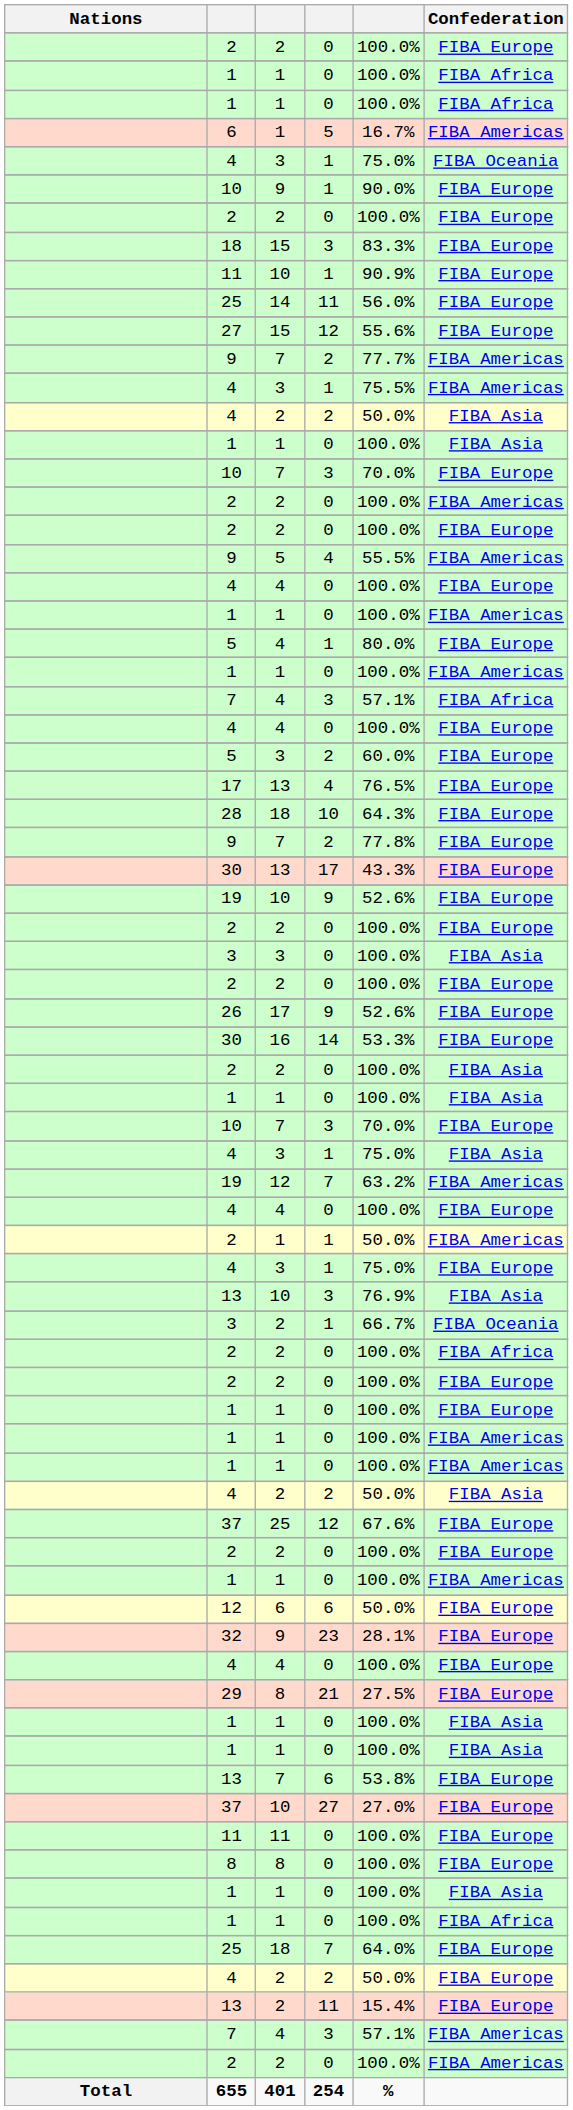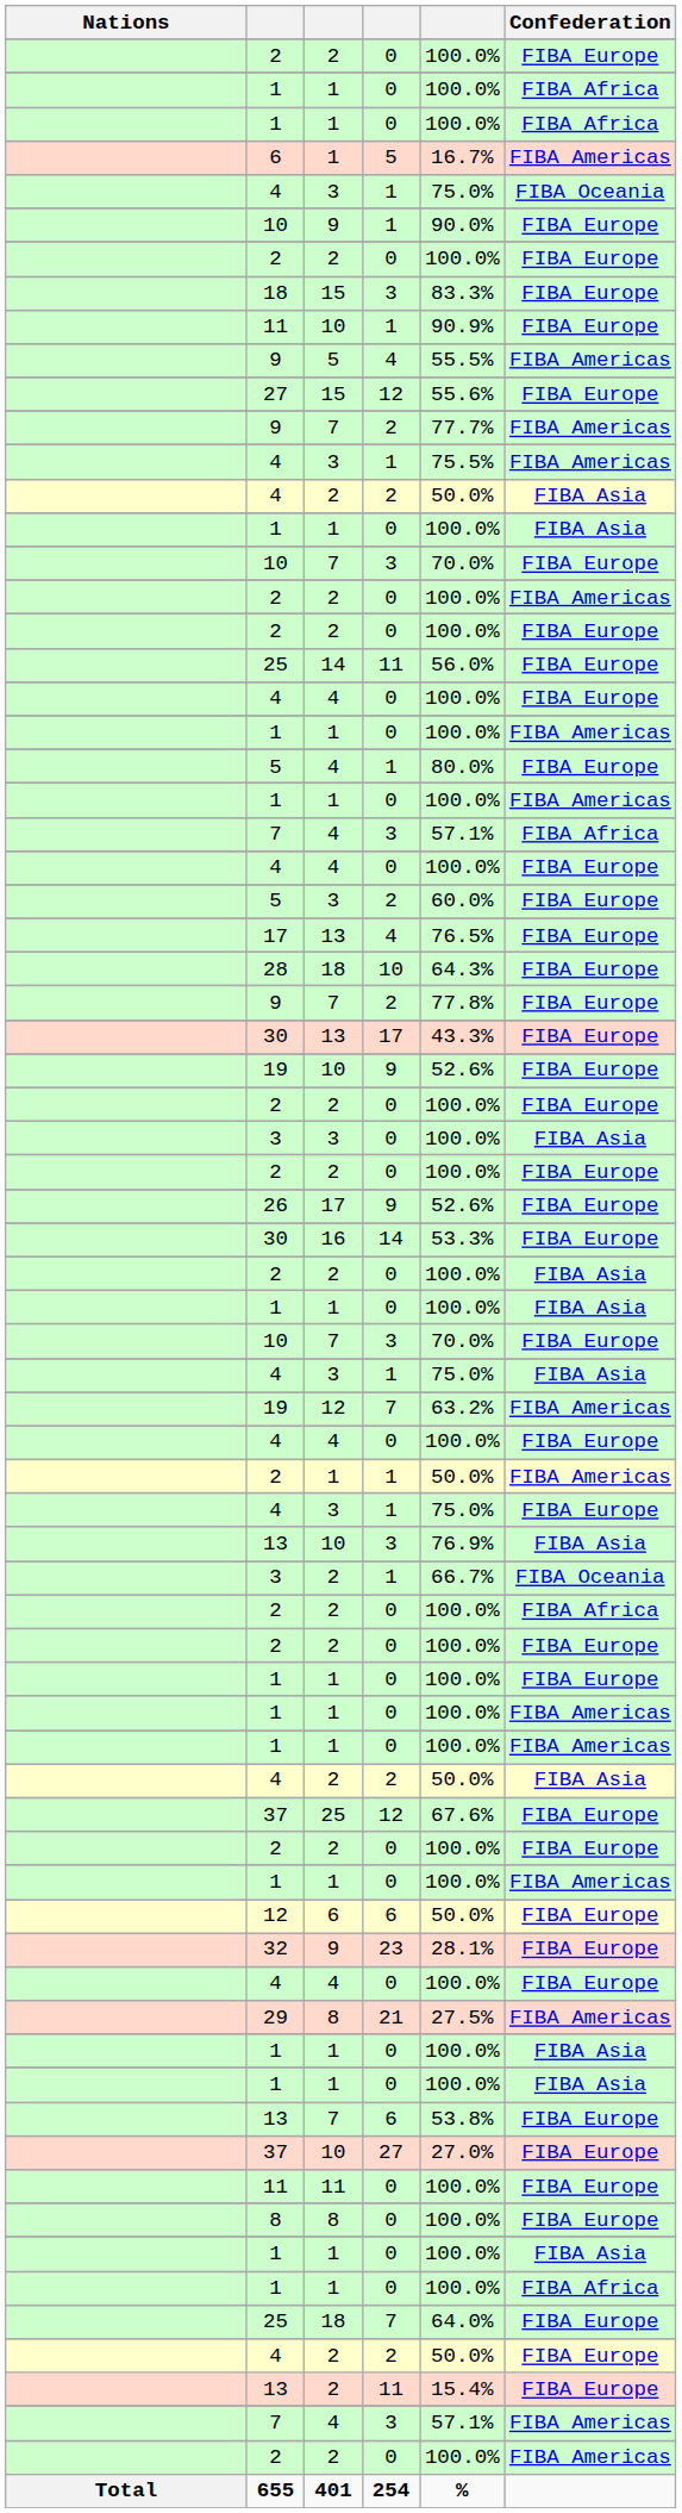rows swapped: 9 / 5 <-> 25 / 14
29 | Confederation: FIBA Europe -> FIBA Americas
